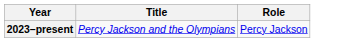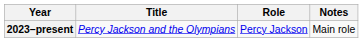+ column: Notes | Main role
